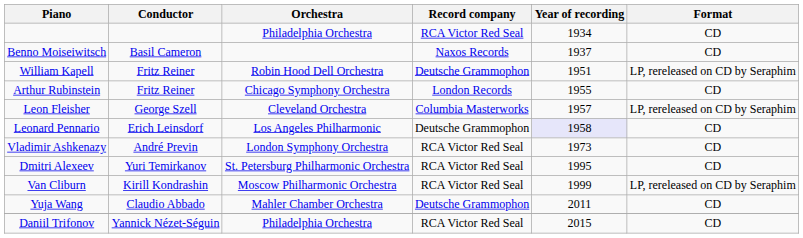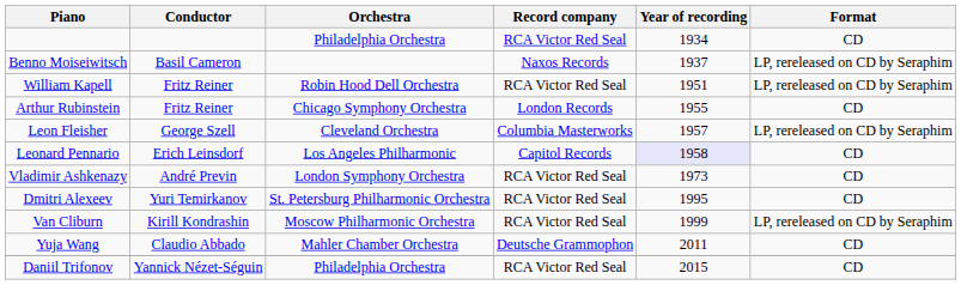Benno Moiseiwitsch | Format: CD -> LP, rereleased on CD by Seraphim
William Kapell | Record company: Deutsche Grammophon -> RCA Victor Red Seal
Leonard Pennario | Record company: Deutsche Grammophon -> Capitol Records
